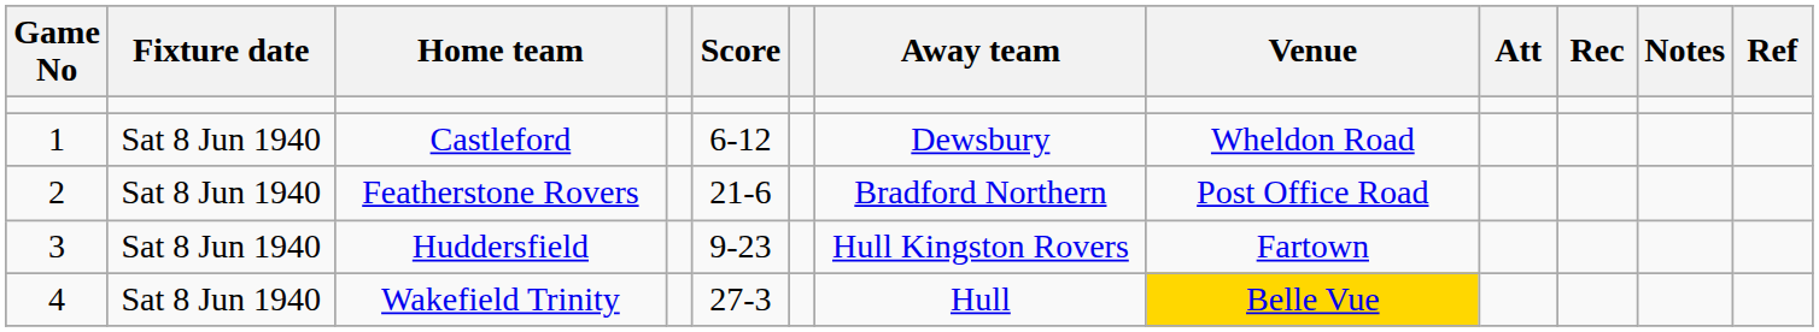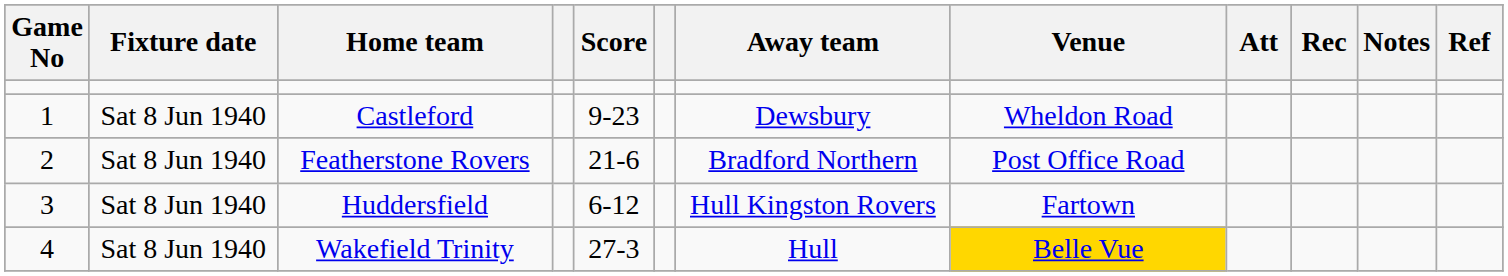Castleford | Score: 6-12 -> 9-23
Huddersfield | Score: 9-23 -> 6-12
